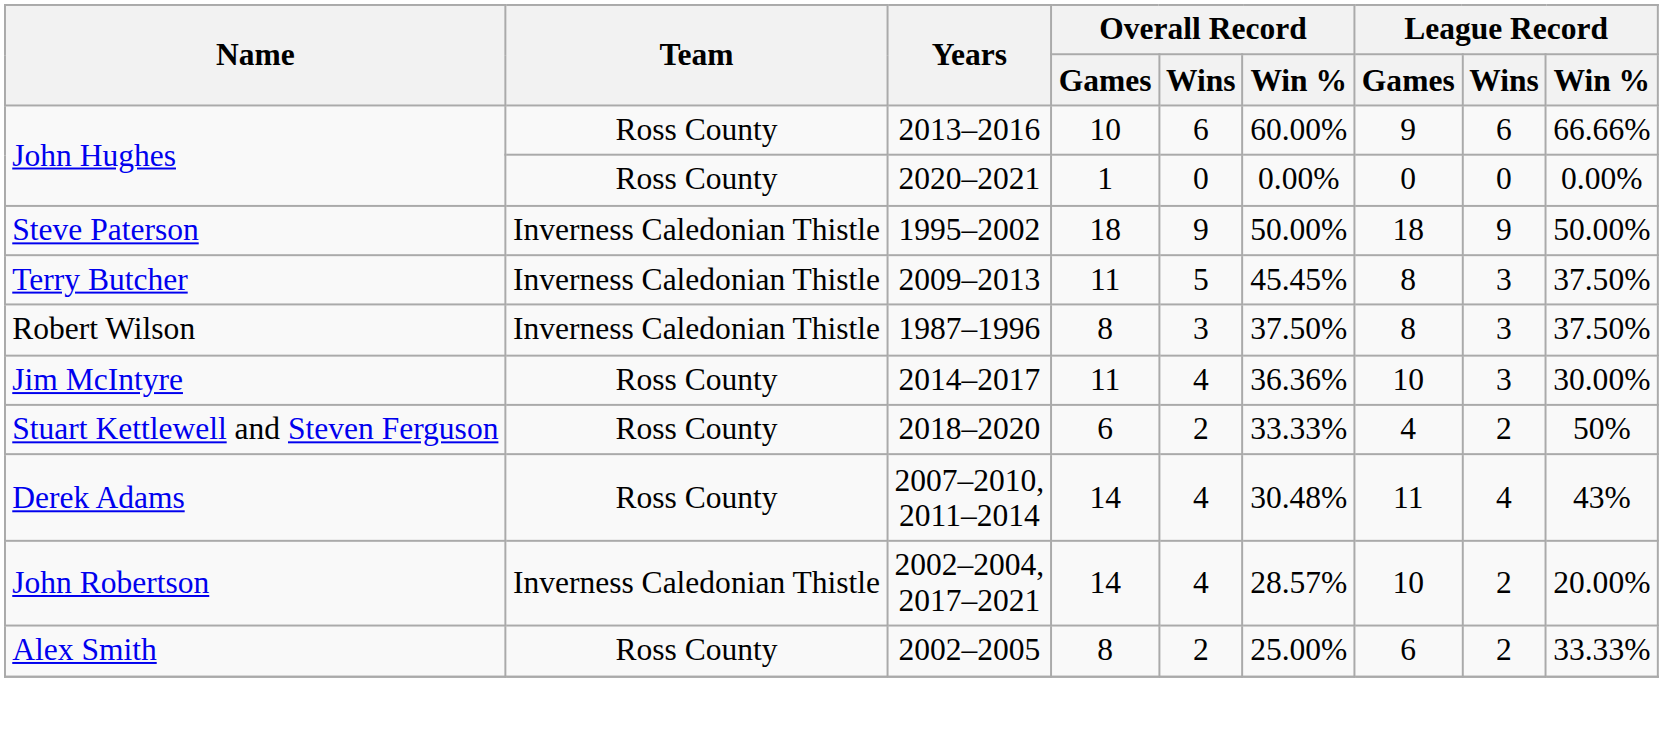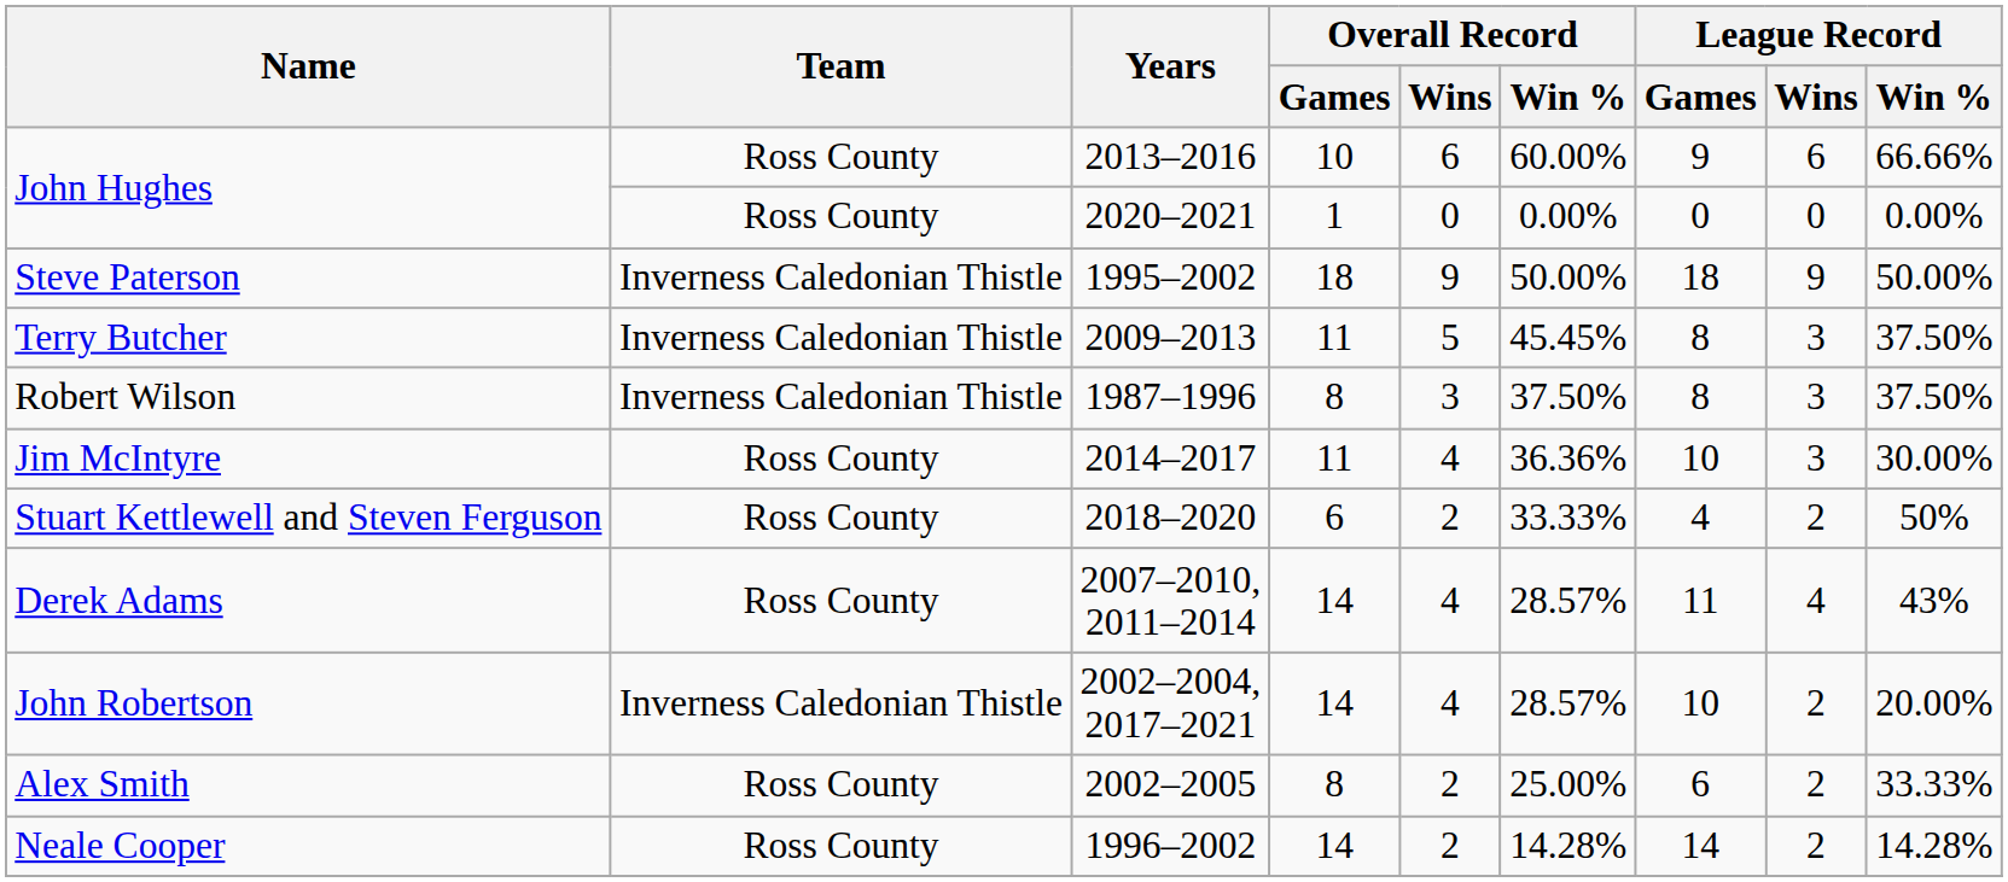Derek Adams | Overall Record / Win %: 30.48% -> 28.57%
+ row: Neale Cooper | Ross County | 1996–2002 | 14 | 2 | 14.28% | 14 | 2 | 14.28%
